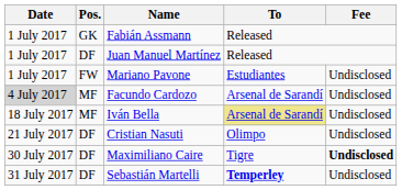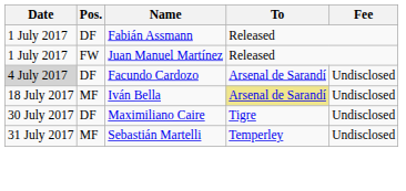Fabián Assmann | Pos.: GK -> DF
Juan Manuel Martínez | Pos.: DF -> FW
- row: 1 July 2017 | FW | Mariano Pavone | Estudiantes | Undisclosed
Facundo Cardozo | Pos.: MF -> DF
- row: 21 July 2017 | DF | Cristian Nasuti | Olimpo | Undisclosed
Maximiliano Caire | Fee: bold -> normal
Sebastián Martelli | Pos.: DF -> MF
Sebastián Martelli | To: bold -> normal
